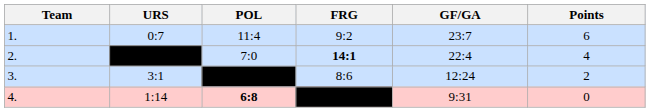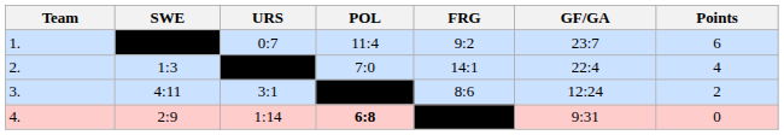+ column: SWE | 1:3 | 4:11 | 2:9
2. | FRG: bold -> normal
